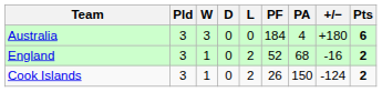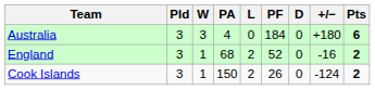columns swapped: D <-> PA
